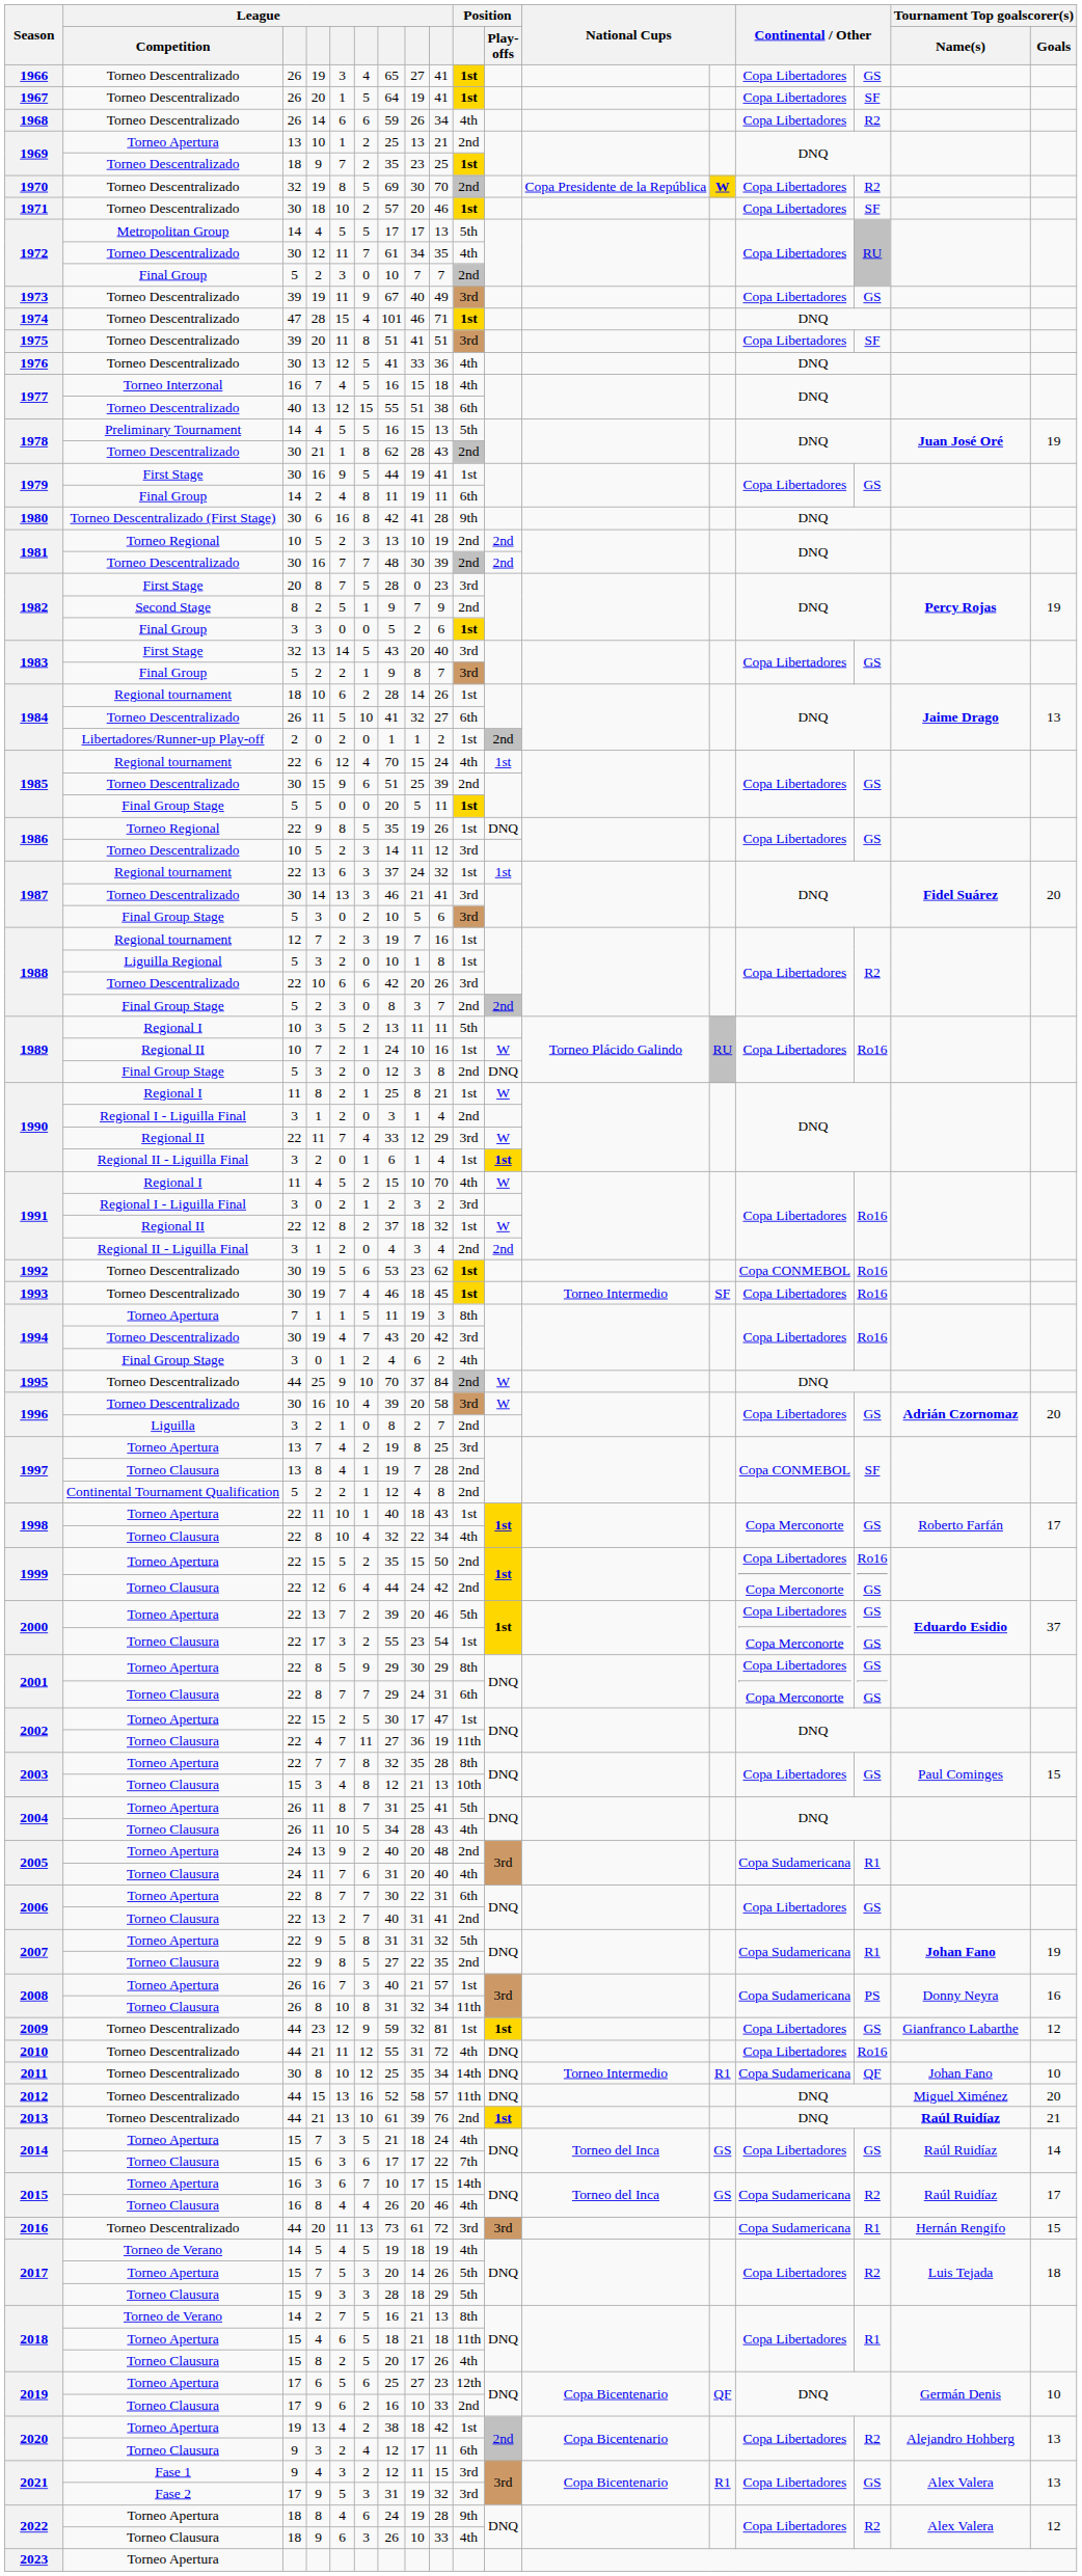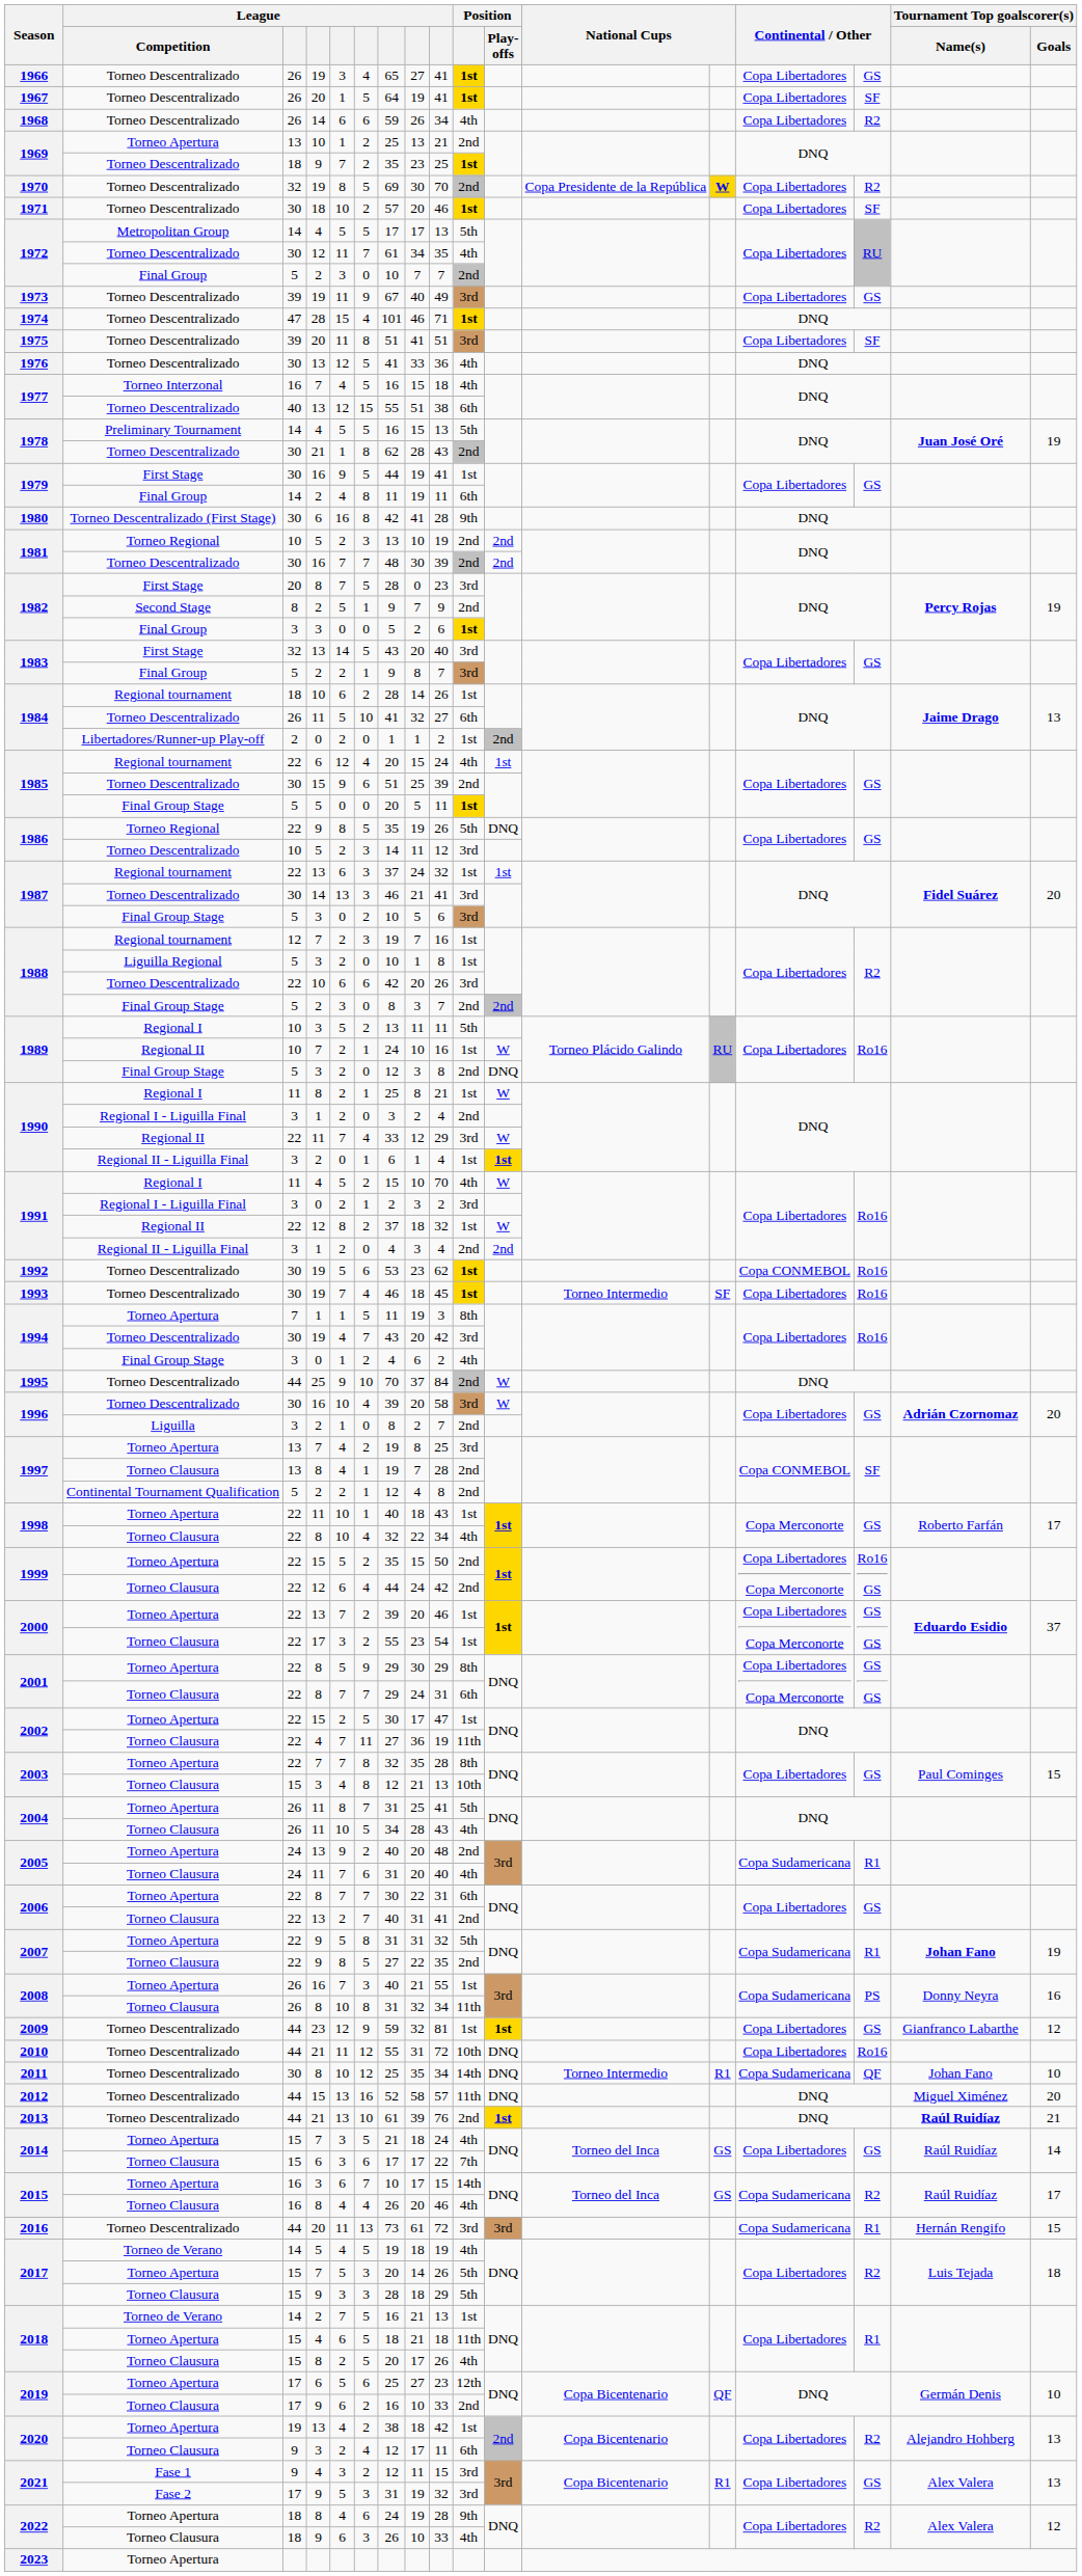1985 / Regional tournament | column 7: 70 -> 20
1986 / Torneo Regional | Position: 1st -> 5th
1990 / Regional I - Liguilla Final | column 8: 1 -> 2
2000 / Torneo Apertura | Position: 5th -> 1st
2008 / Torneo Apertura | column 9: 57 -> 55
2010 | Position: 4th -> 10th
2018 / Torneo de Verano | Position: 8th -> 1st
